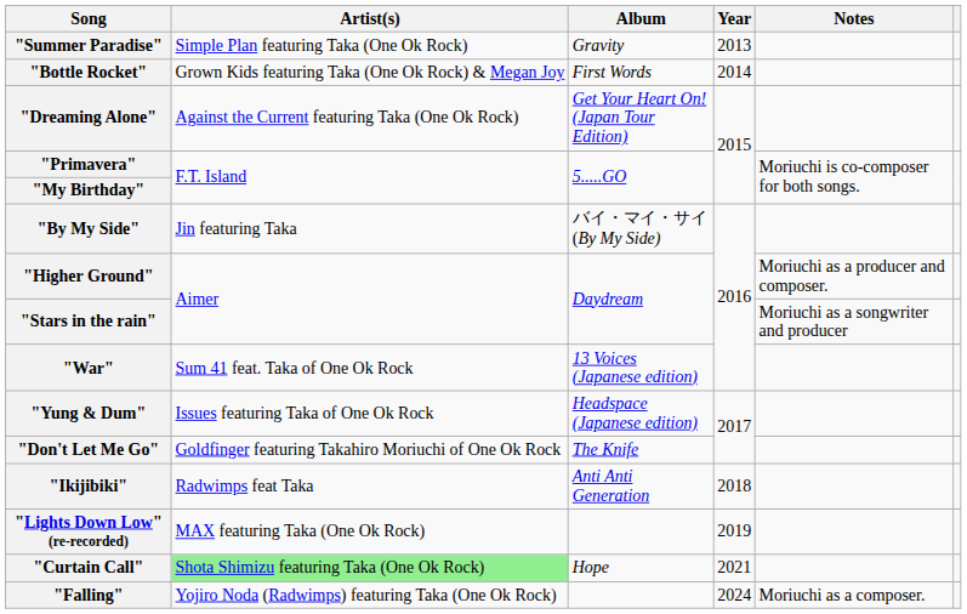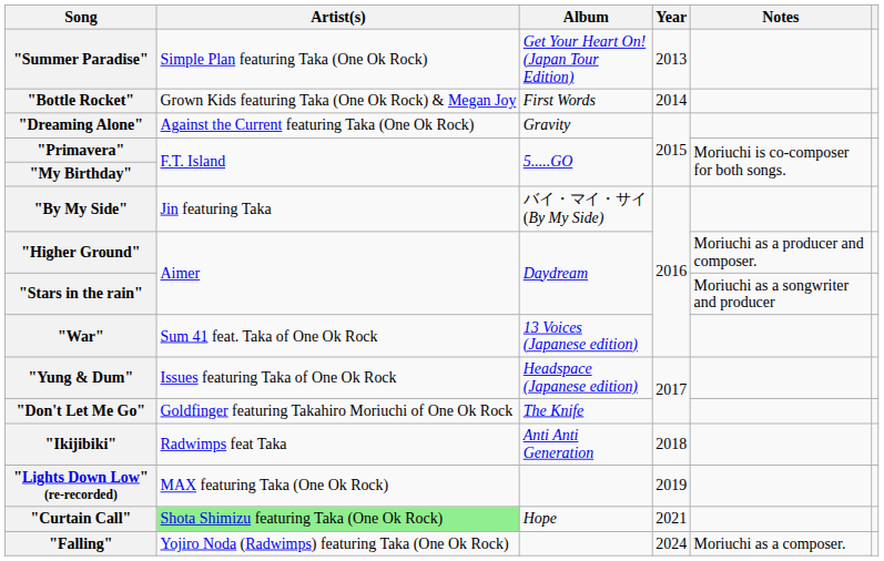"Summer Paradise" | Album: Gravity -> Get Your Heart On! (Japan Tour Edition)
"Dreaming Alone" | Album: Get Your Heart On! (Japan Tour Edition) -> Gravity
